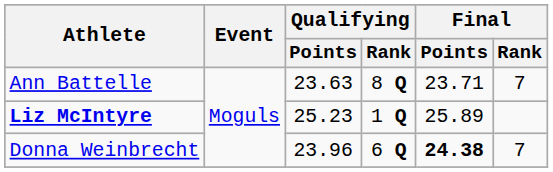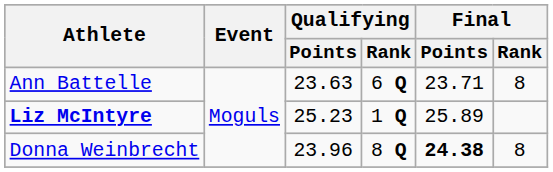Ann Battelle | Qualifying / Rank: 8 Q -> 6 Q
Ann Battelle | Final / Rank: 7 -> 8
Donna Weinbrecht | Qualifying / Rank: 6 Q -> 8 Q
Donna Weinbrecht | Final / Rank: 7 -> 8
